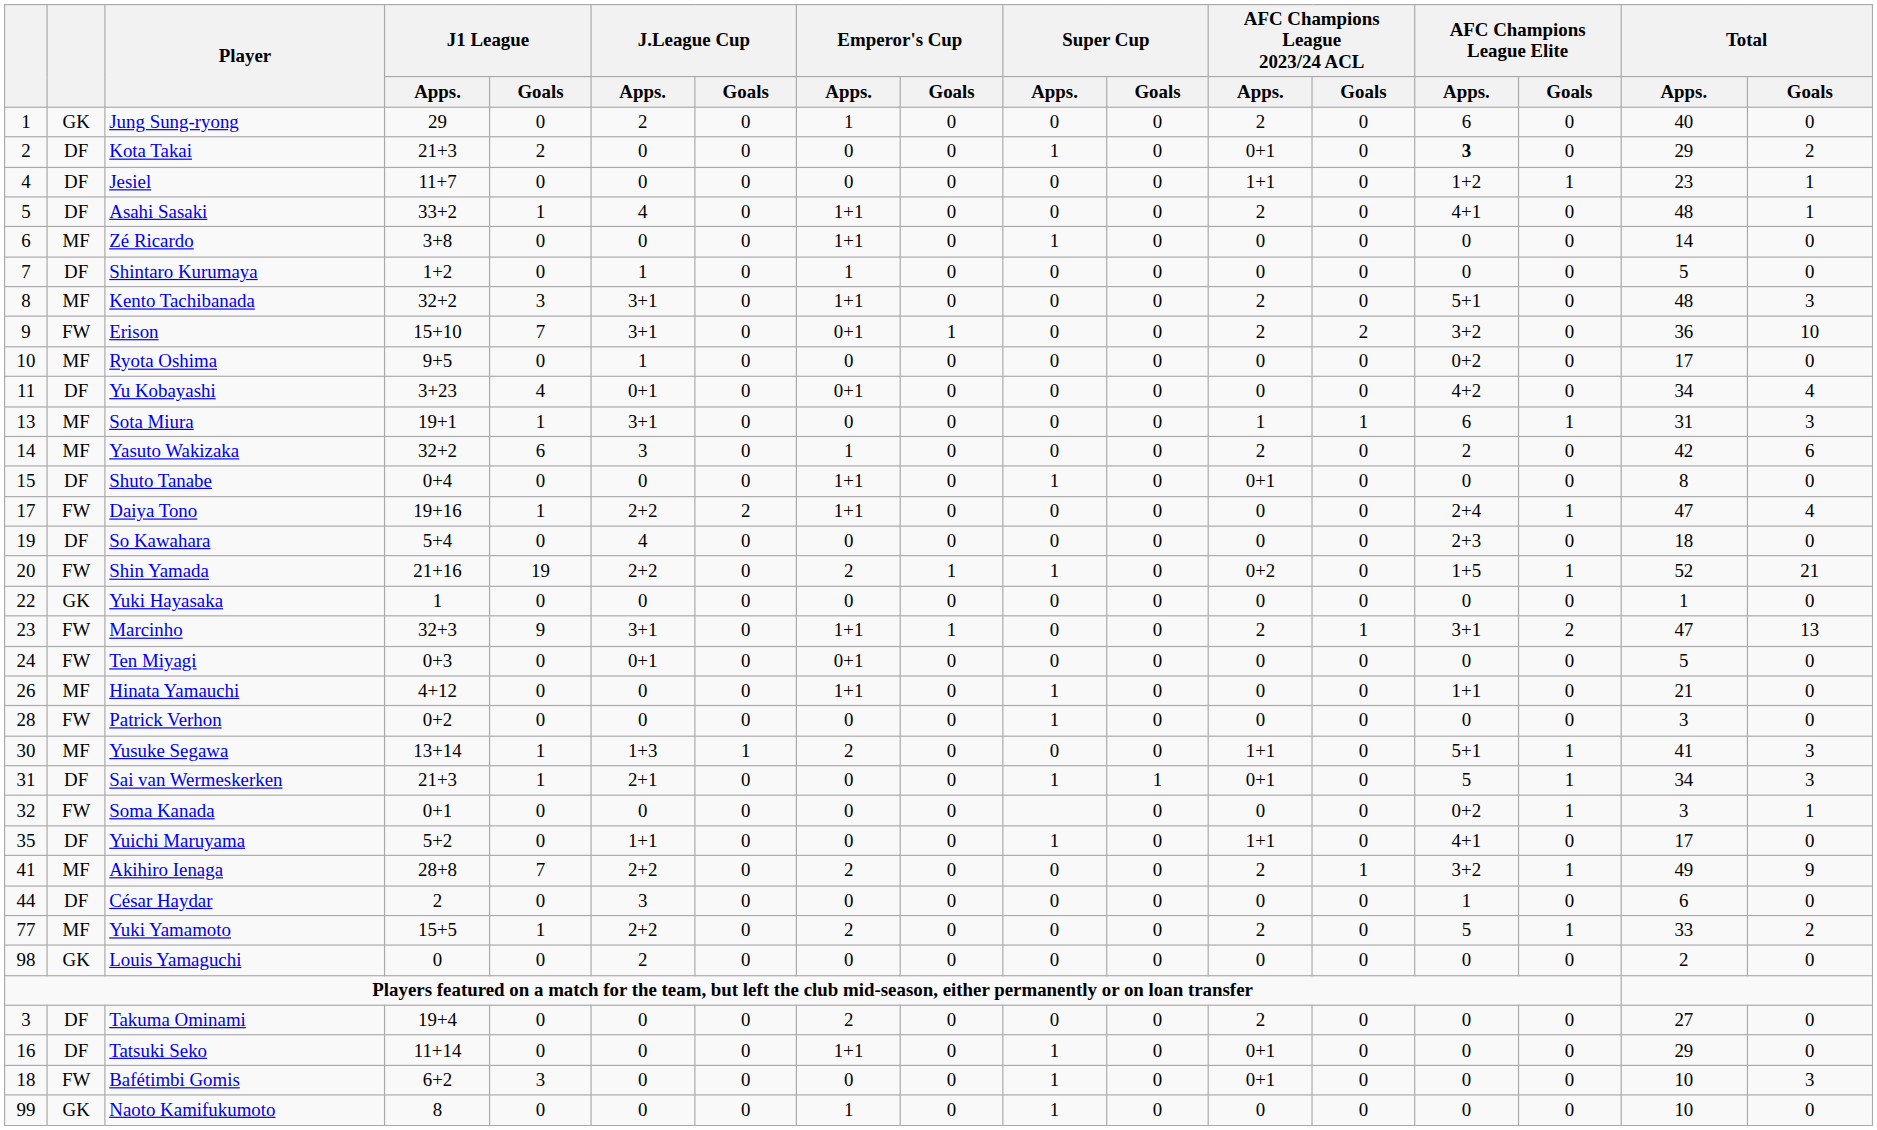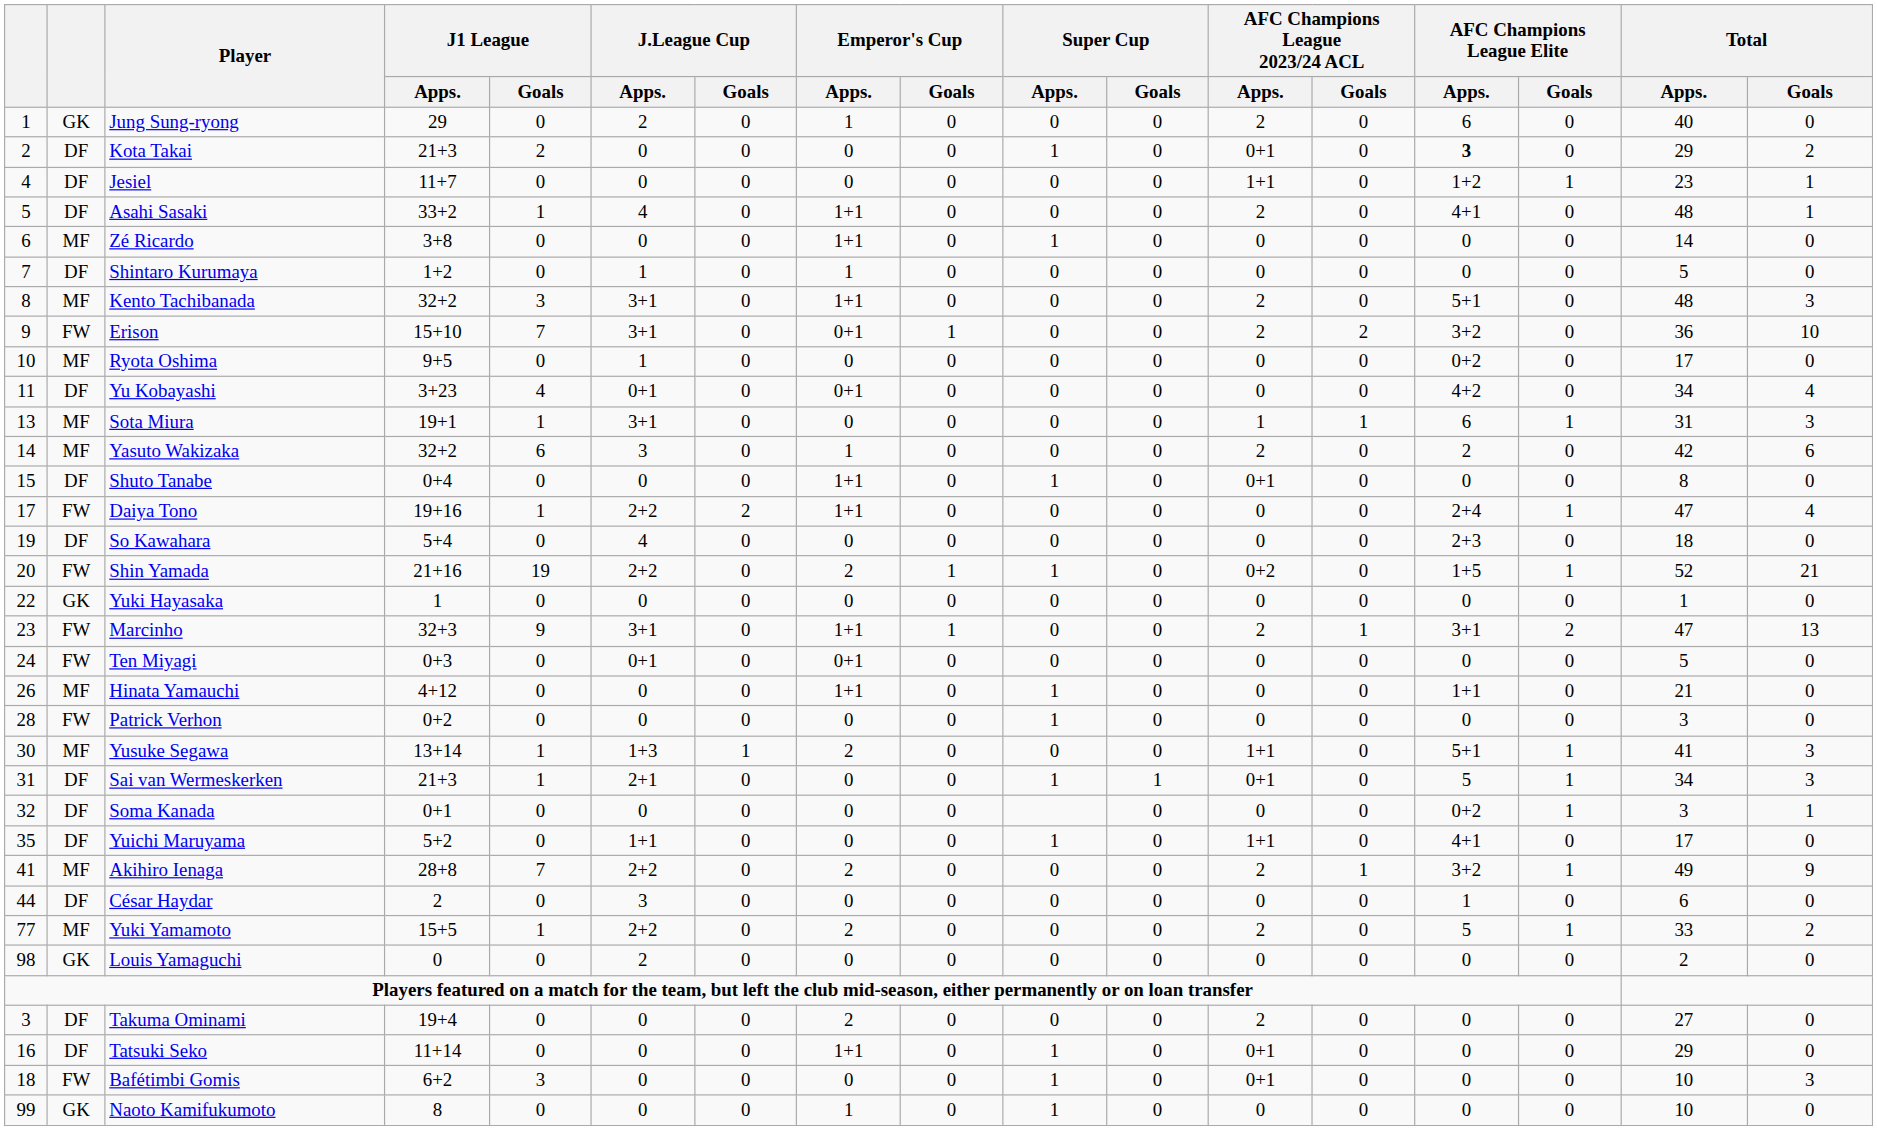Soma Kanada | column 2: FW -> DF
